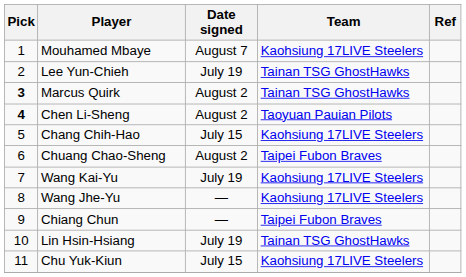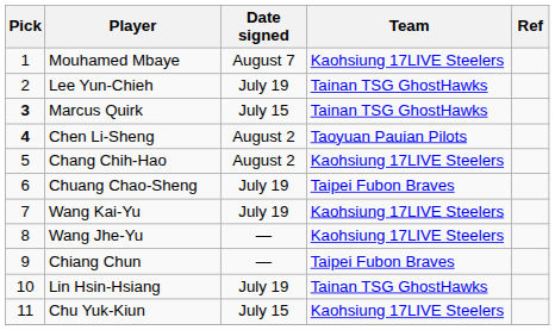Marcus Quirk | Date signed: August 2 -> July 15
Chang Chih-Hao | Date signed: July 15 -> August 2
Chuang Chao-Sheng | Date signed: August 2 -> July 19
